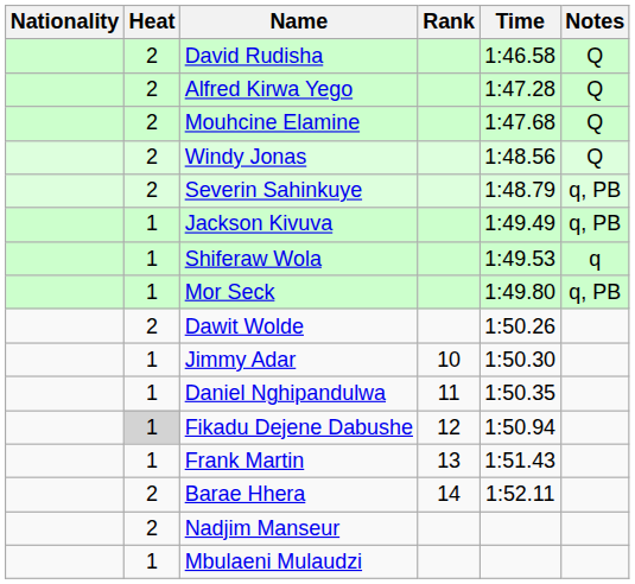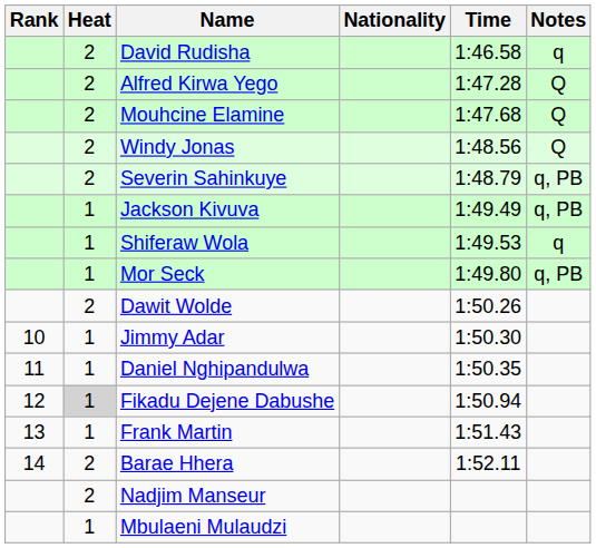columns swapped: Rank <-> Nationality
David Rudisha | Notes: Q -> q
